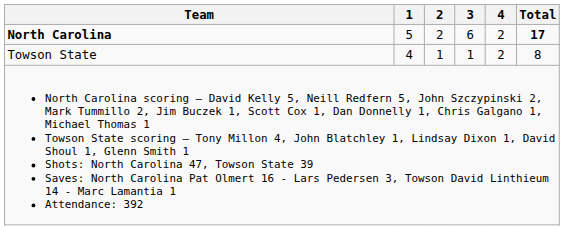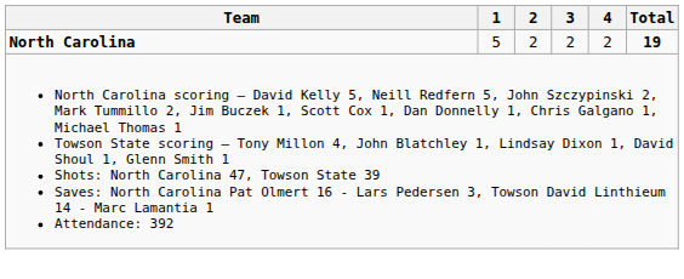North Carolina | 3: 6 -> 2
North Carolina | Total: 17 -> 19
- row: Towson State | 4 | 1 | 1 | 2 | 8
